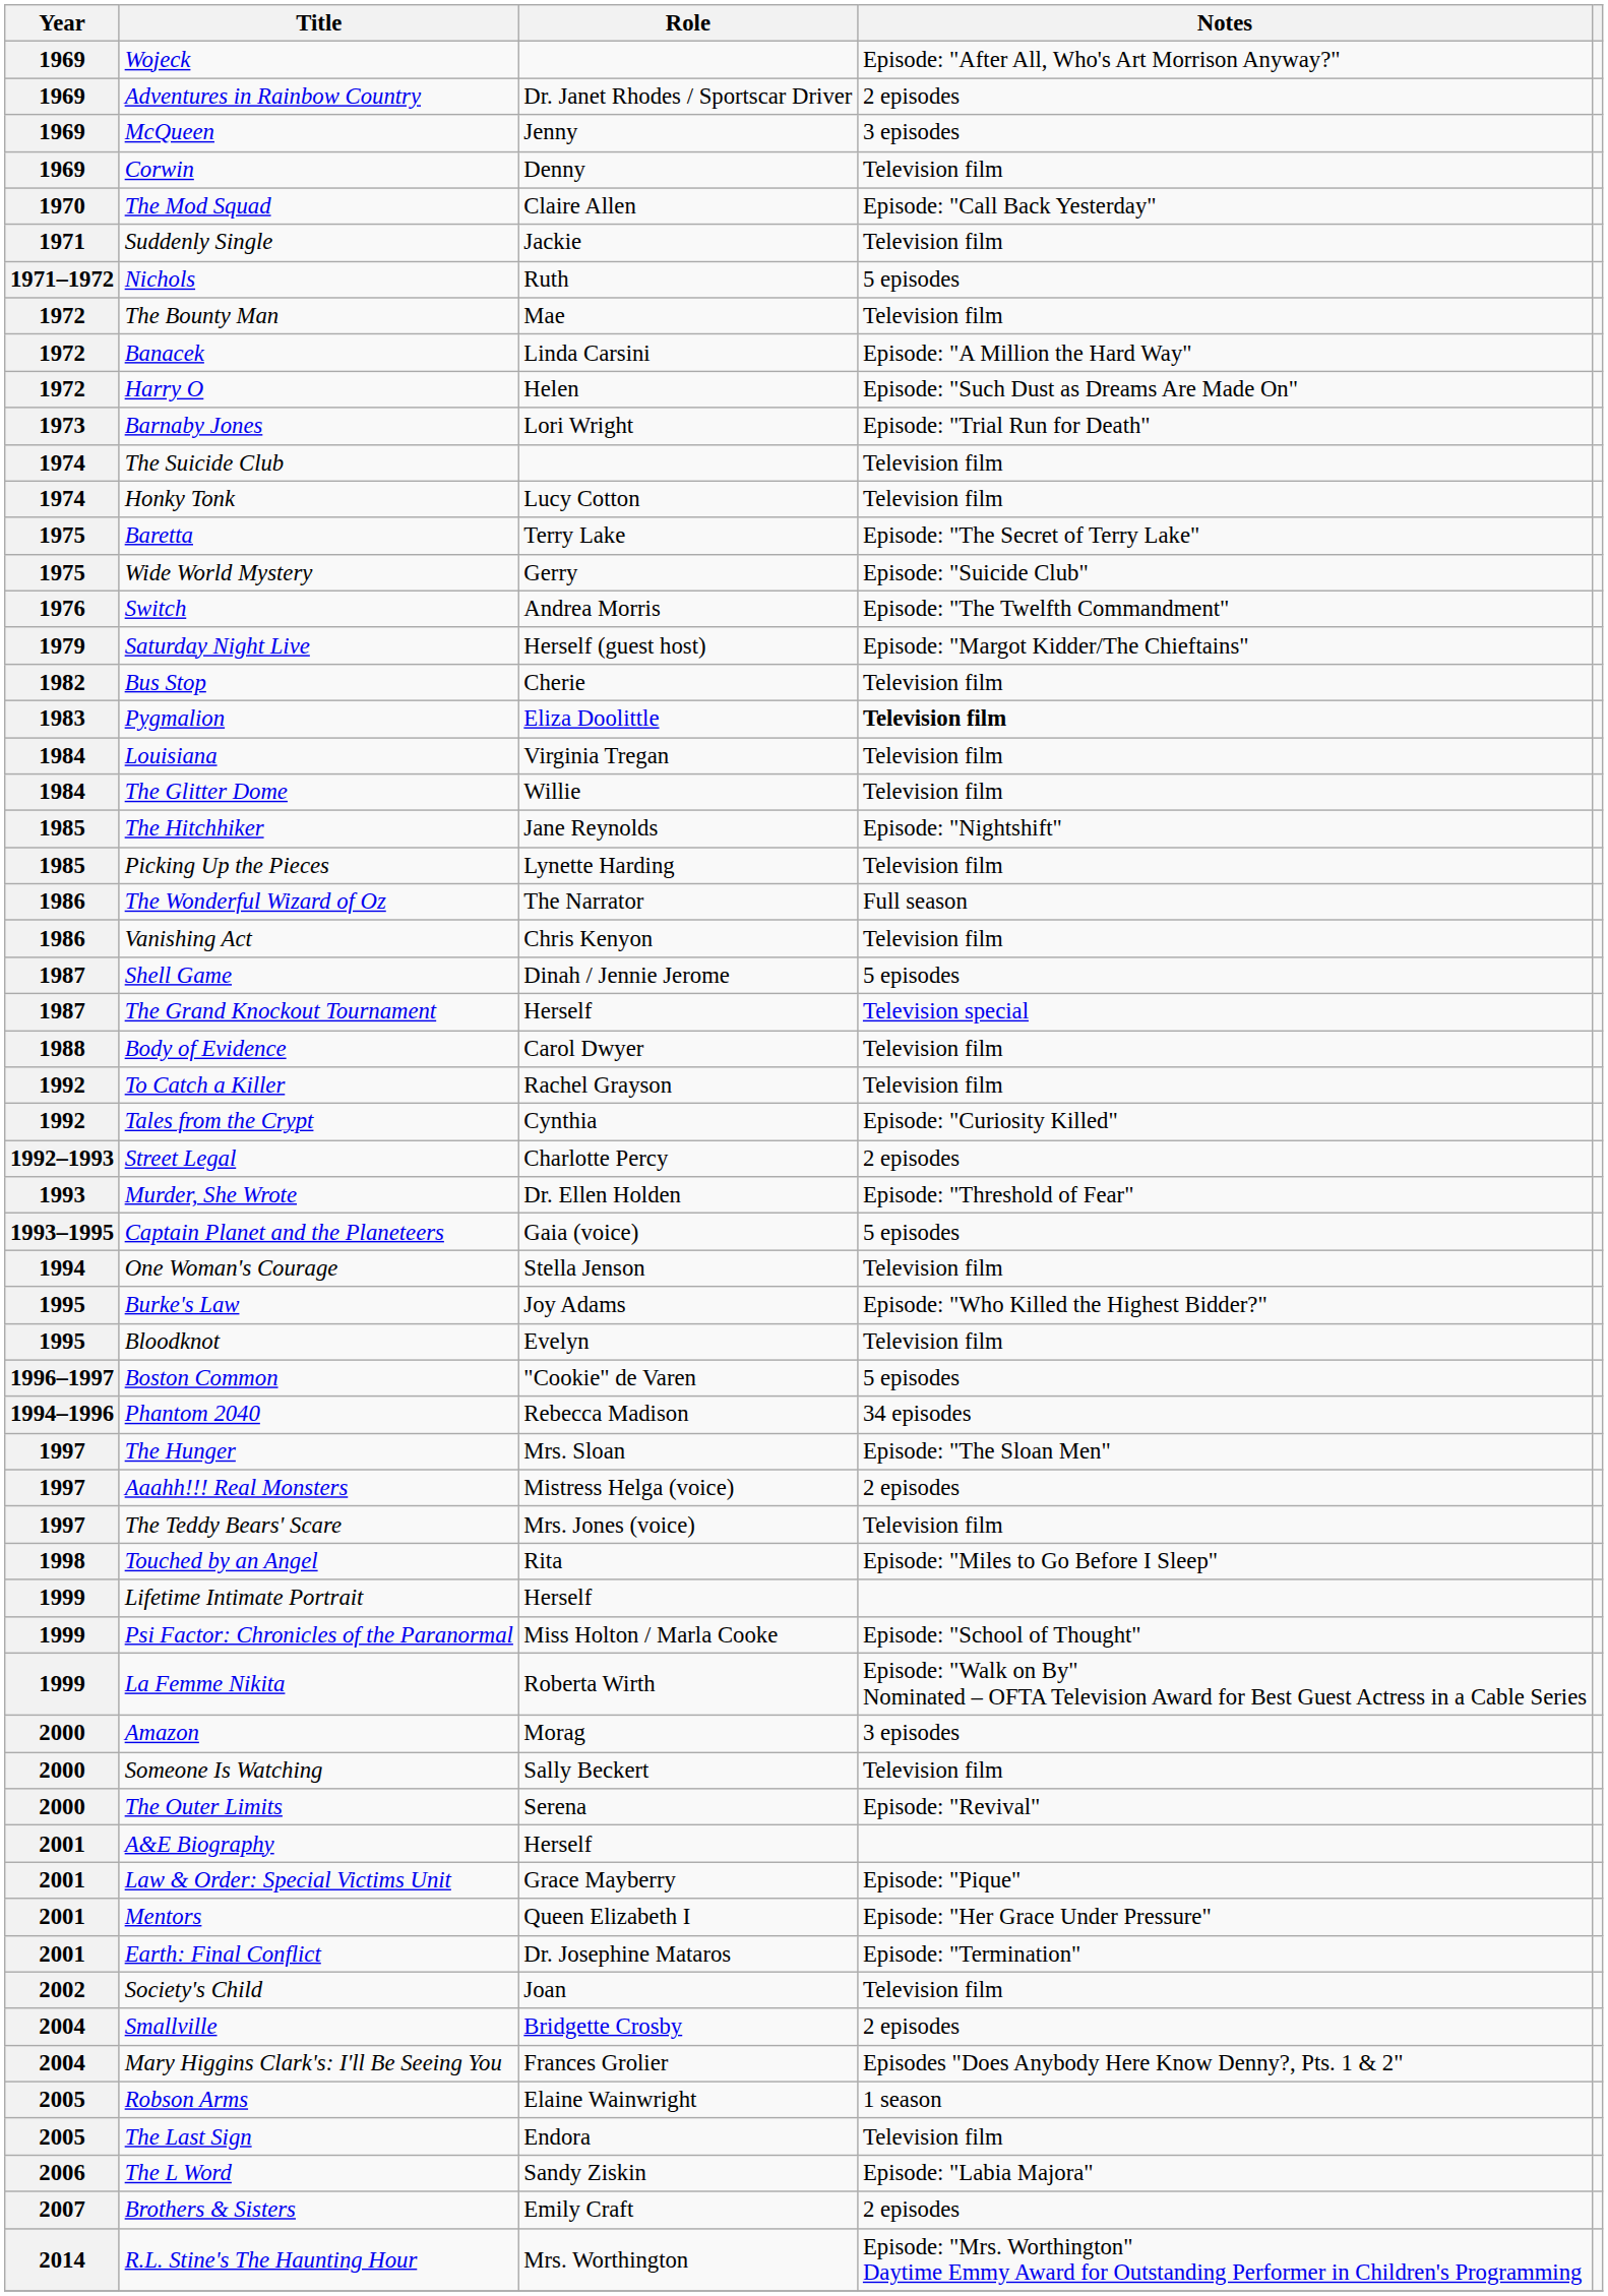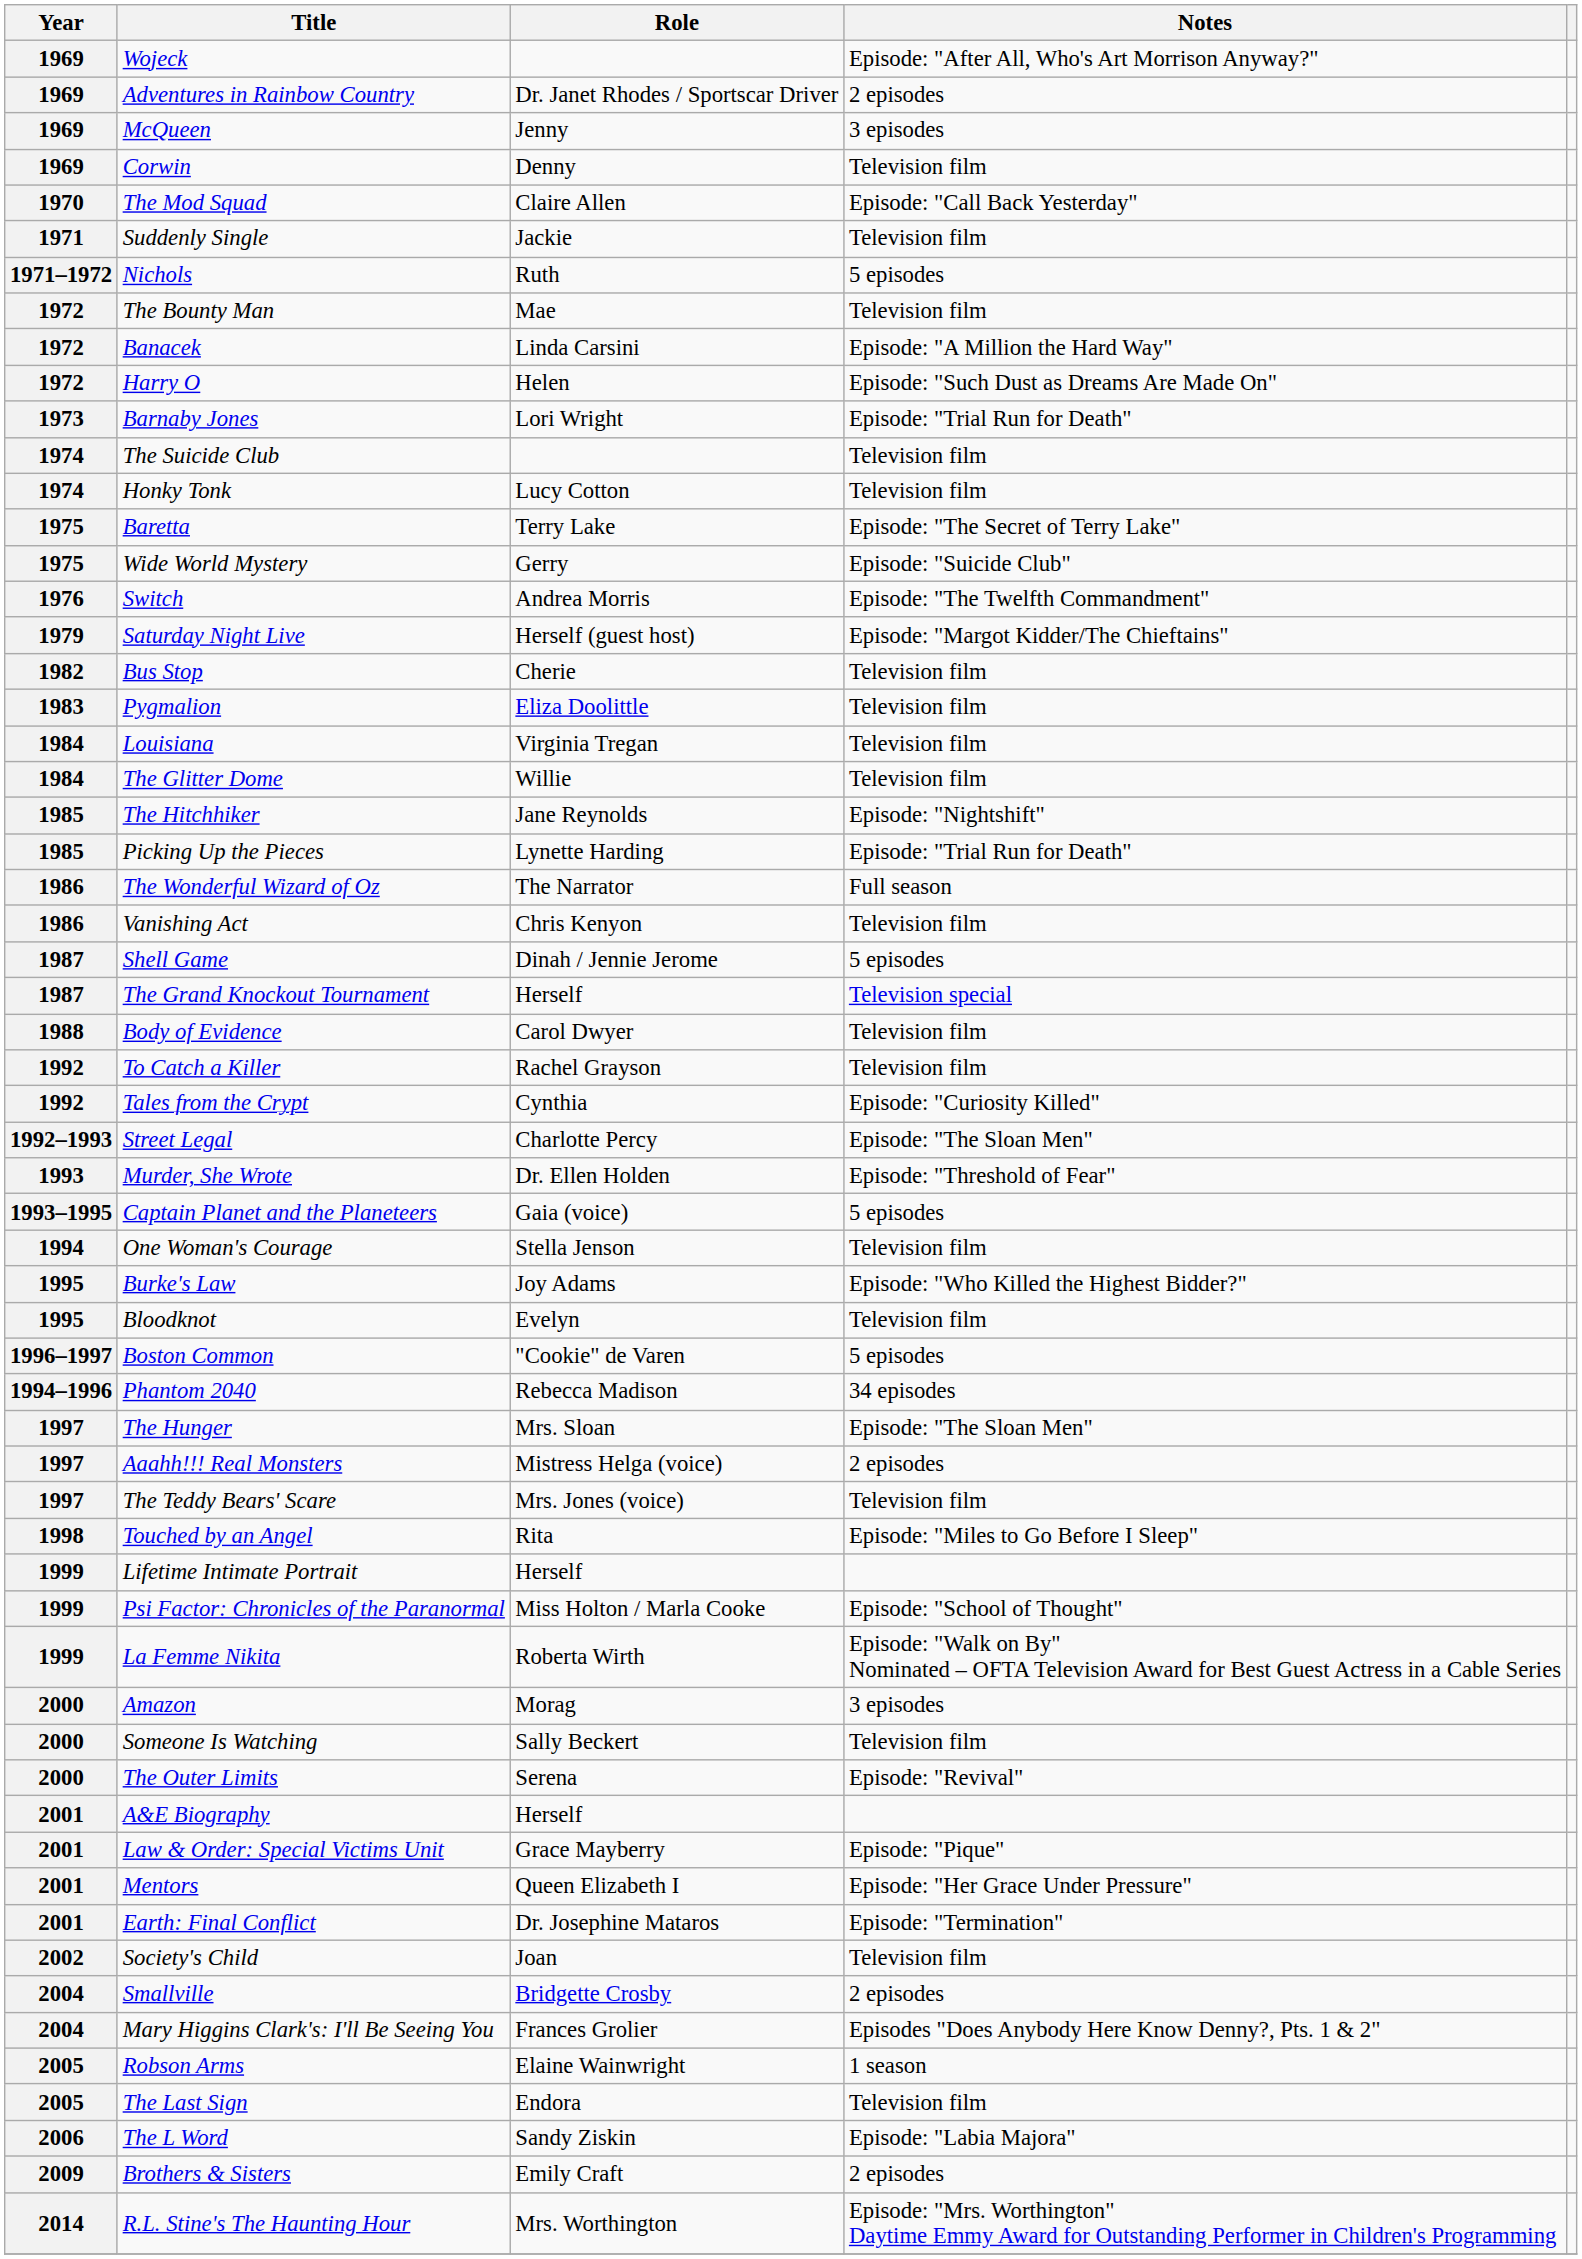Pygmalion | Notes: bold -> normal
Picking Up the Pieces | Notes: Television film -> Episode: "Trial Run for Death"
Street Legal | Notes: 2 episodes -> Episode: "The Sloan Men"
Brothers & Sisters | Year: 2007 -> 2009
